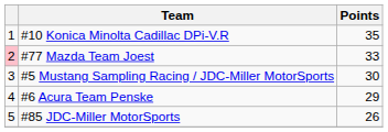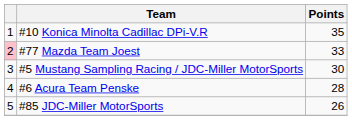#6 Acura Team Penske | Points: 29 -> 28
